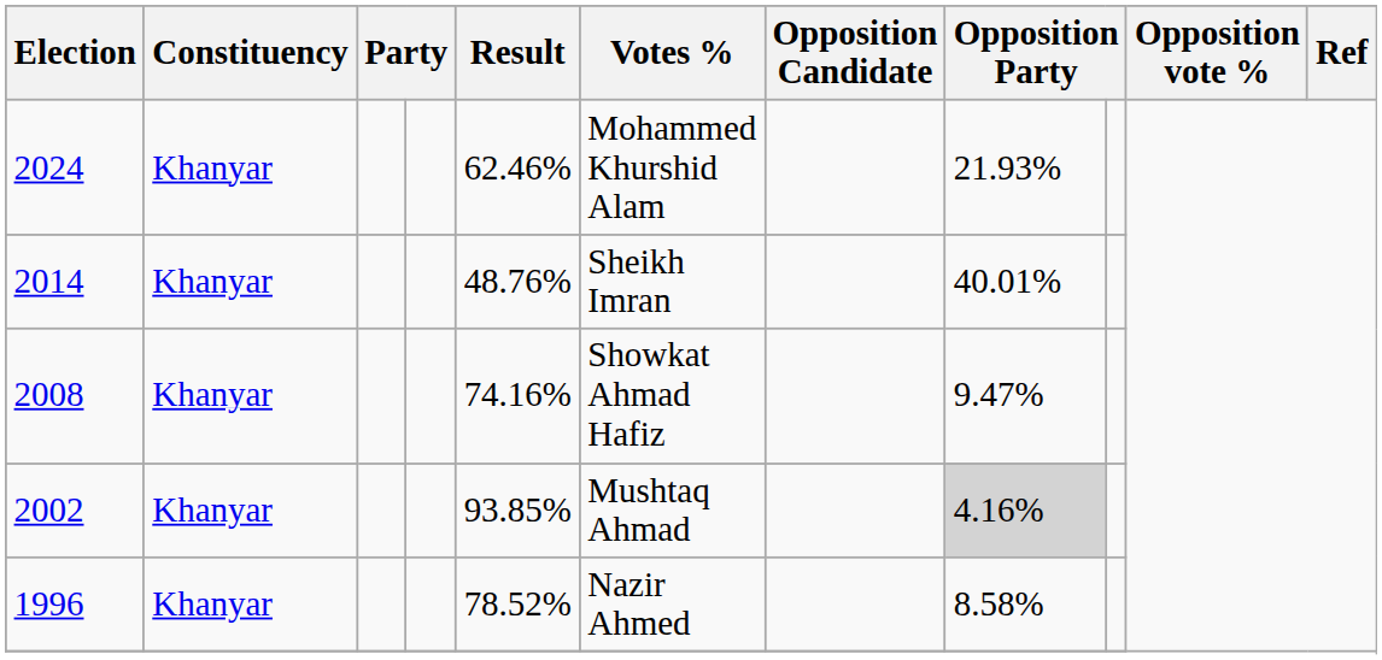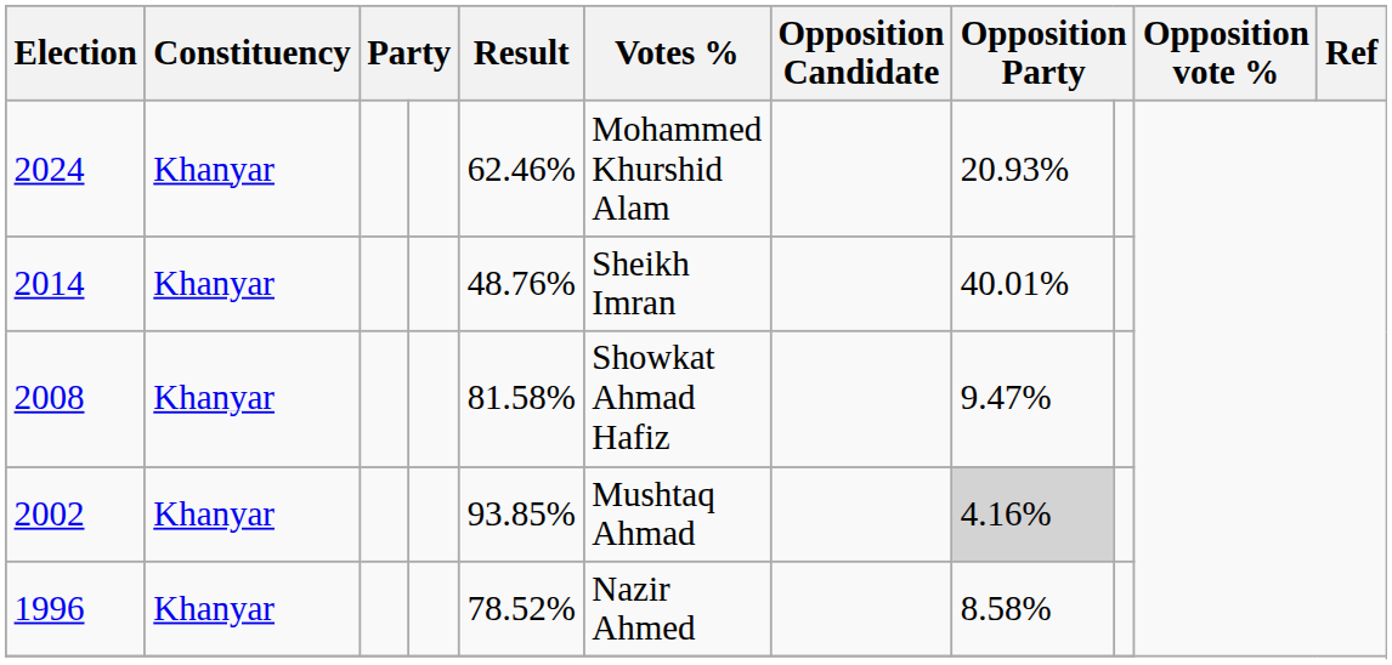2024 | column 8: 21.93% -> 20.93%
2008 | Result: 74.16% -> 81.58%
